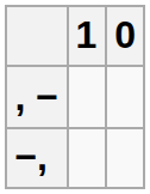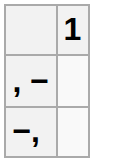- column: 0
